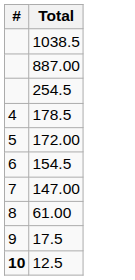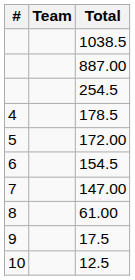+ column: Team
12.5 | #: bold -> normal
